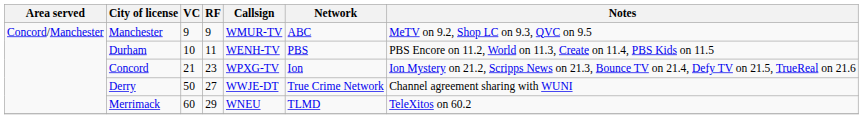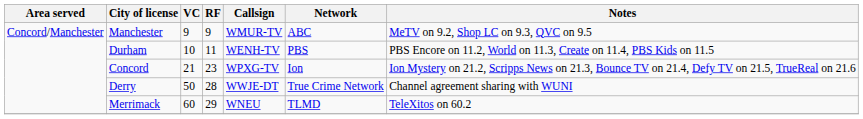Derry | RF: 27 -> 28
